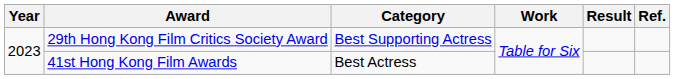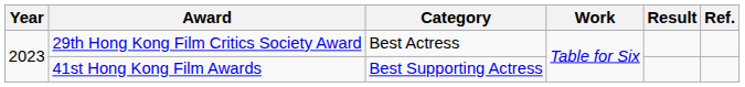29th Hong Kong Film Critics Society Award | Category: Best Supporting Actress -> Best Actress
41st Hong Kong Film Awards | Category: Best Actress -> Best Supporting Actress
